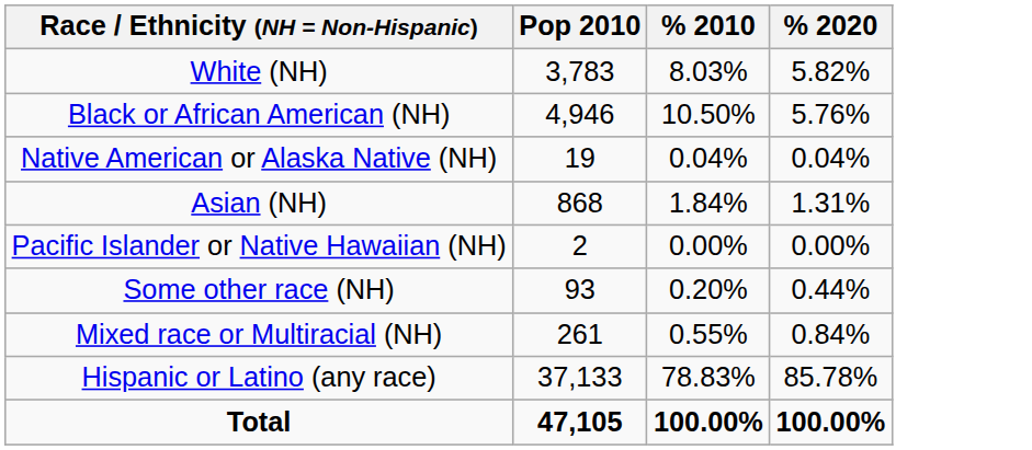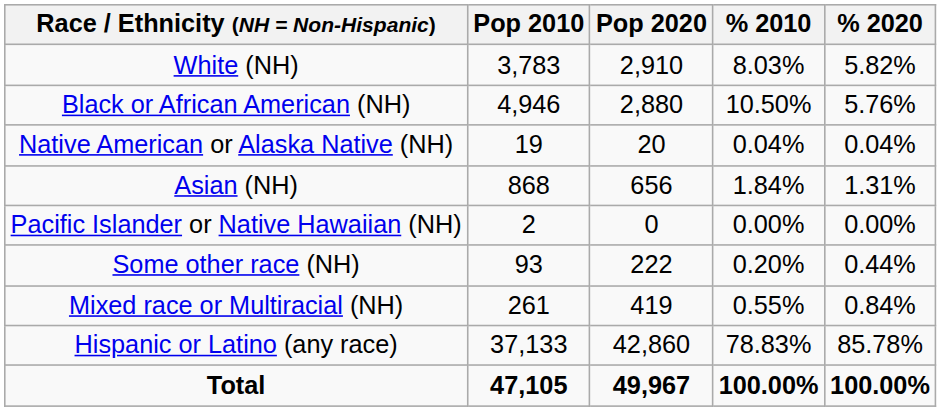+ column: Pop 2020 | 2,910 | 2,880 | 20 | 656 | 0 | 222 | 419 | 42,860 | 49,967
